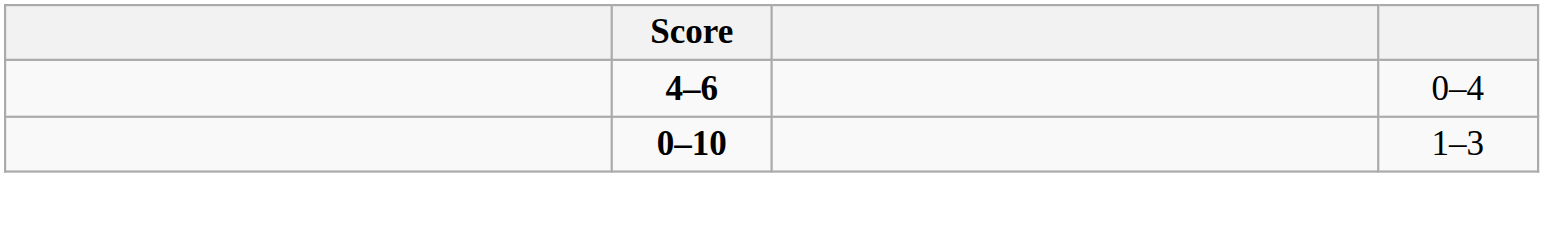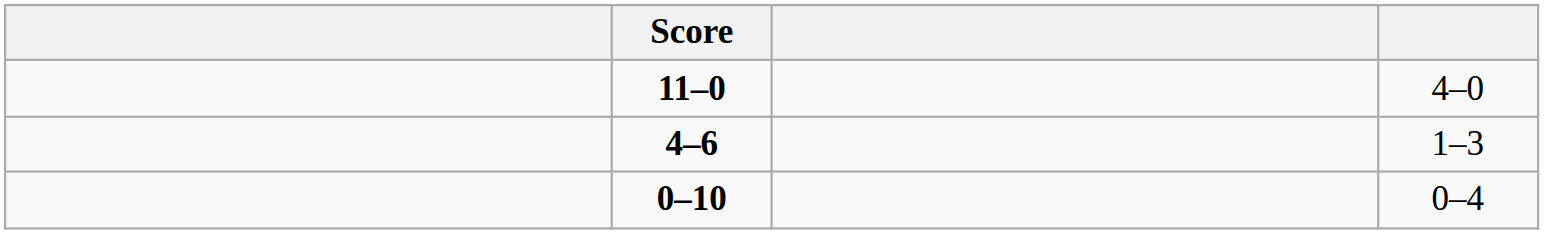+ row: 11–0 | 4–0
4–6 | column 4: 0–4 -> 1–3
0–10 | column 4: 1–3 -> 0–4
